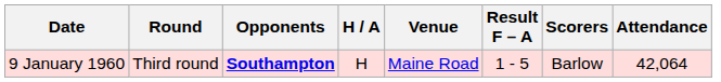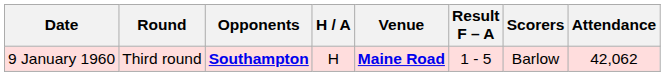9 January 1960 | Venue: normal -> bold
9 January 1960 | Attendance: 42,064 -> 42,062
